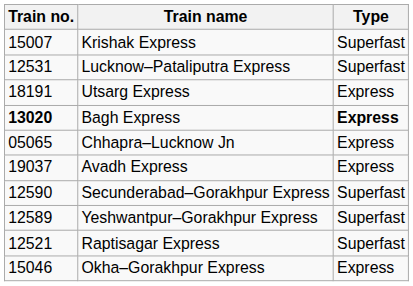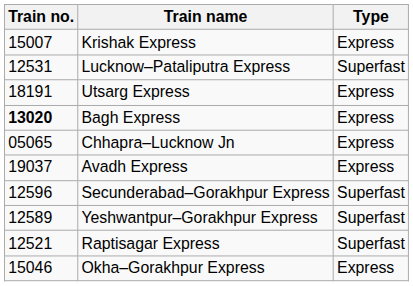Krishak Express | Type: Superfast -> Express
Bagh Express | Type: bold -> normal
Secunderabad–Gorakhpur Express | Train no.: 12590 -> 12596
